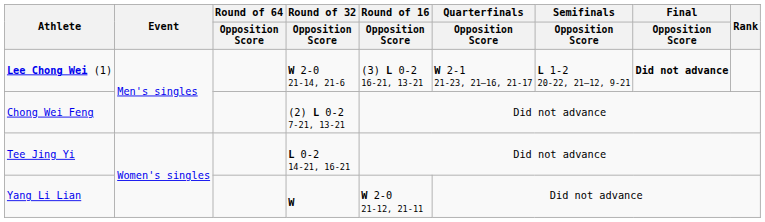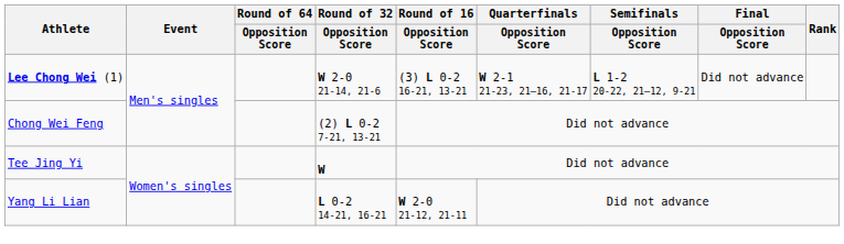Lee Chong Wei (1) | Final / Opposition Score: bold -> normal
Tee Jing Yi | Round of 32 / Opposition Score: L 0-2 14-21, 16-21 -> W
Yang Li Lian | Round of 32 / Opposition Score: W -> L 0-2 14-21, 16-21
